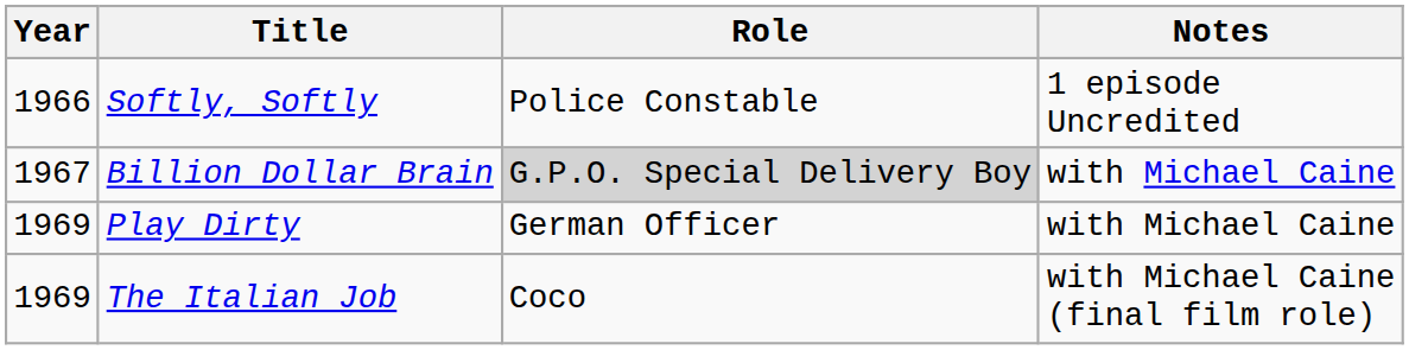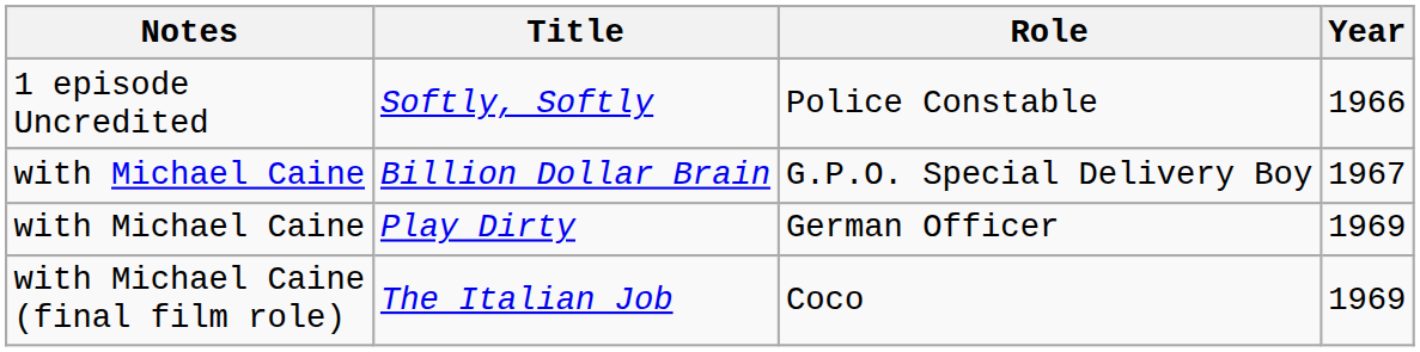columns swapped: Year <-> Notes
Billion Dollar Brain | Role: lightgrey background -> no background
